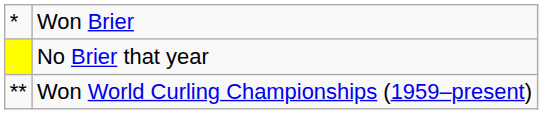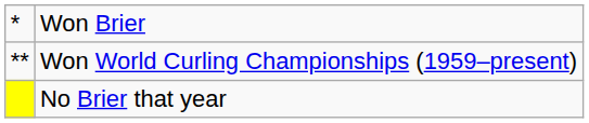rows swapped: Won World Curling Championships (1959–present) <-> No Brier that year
